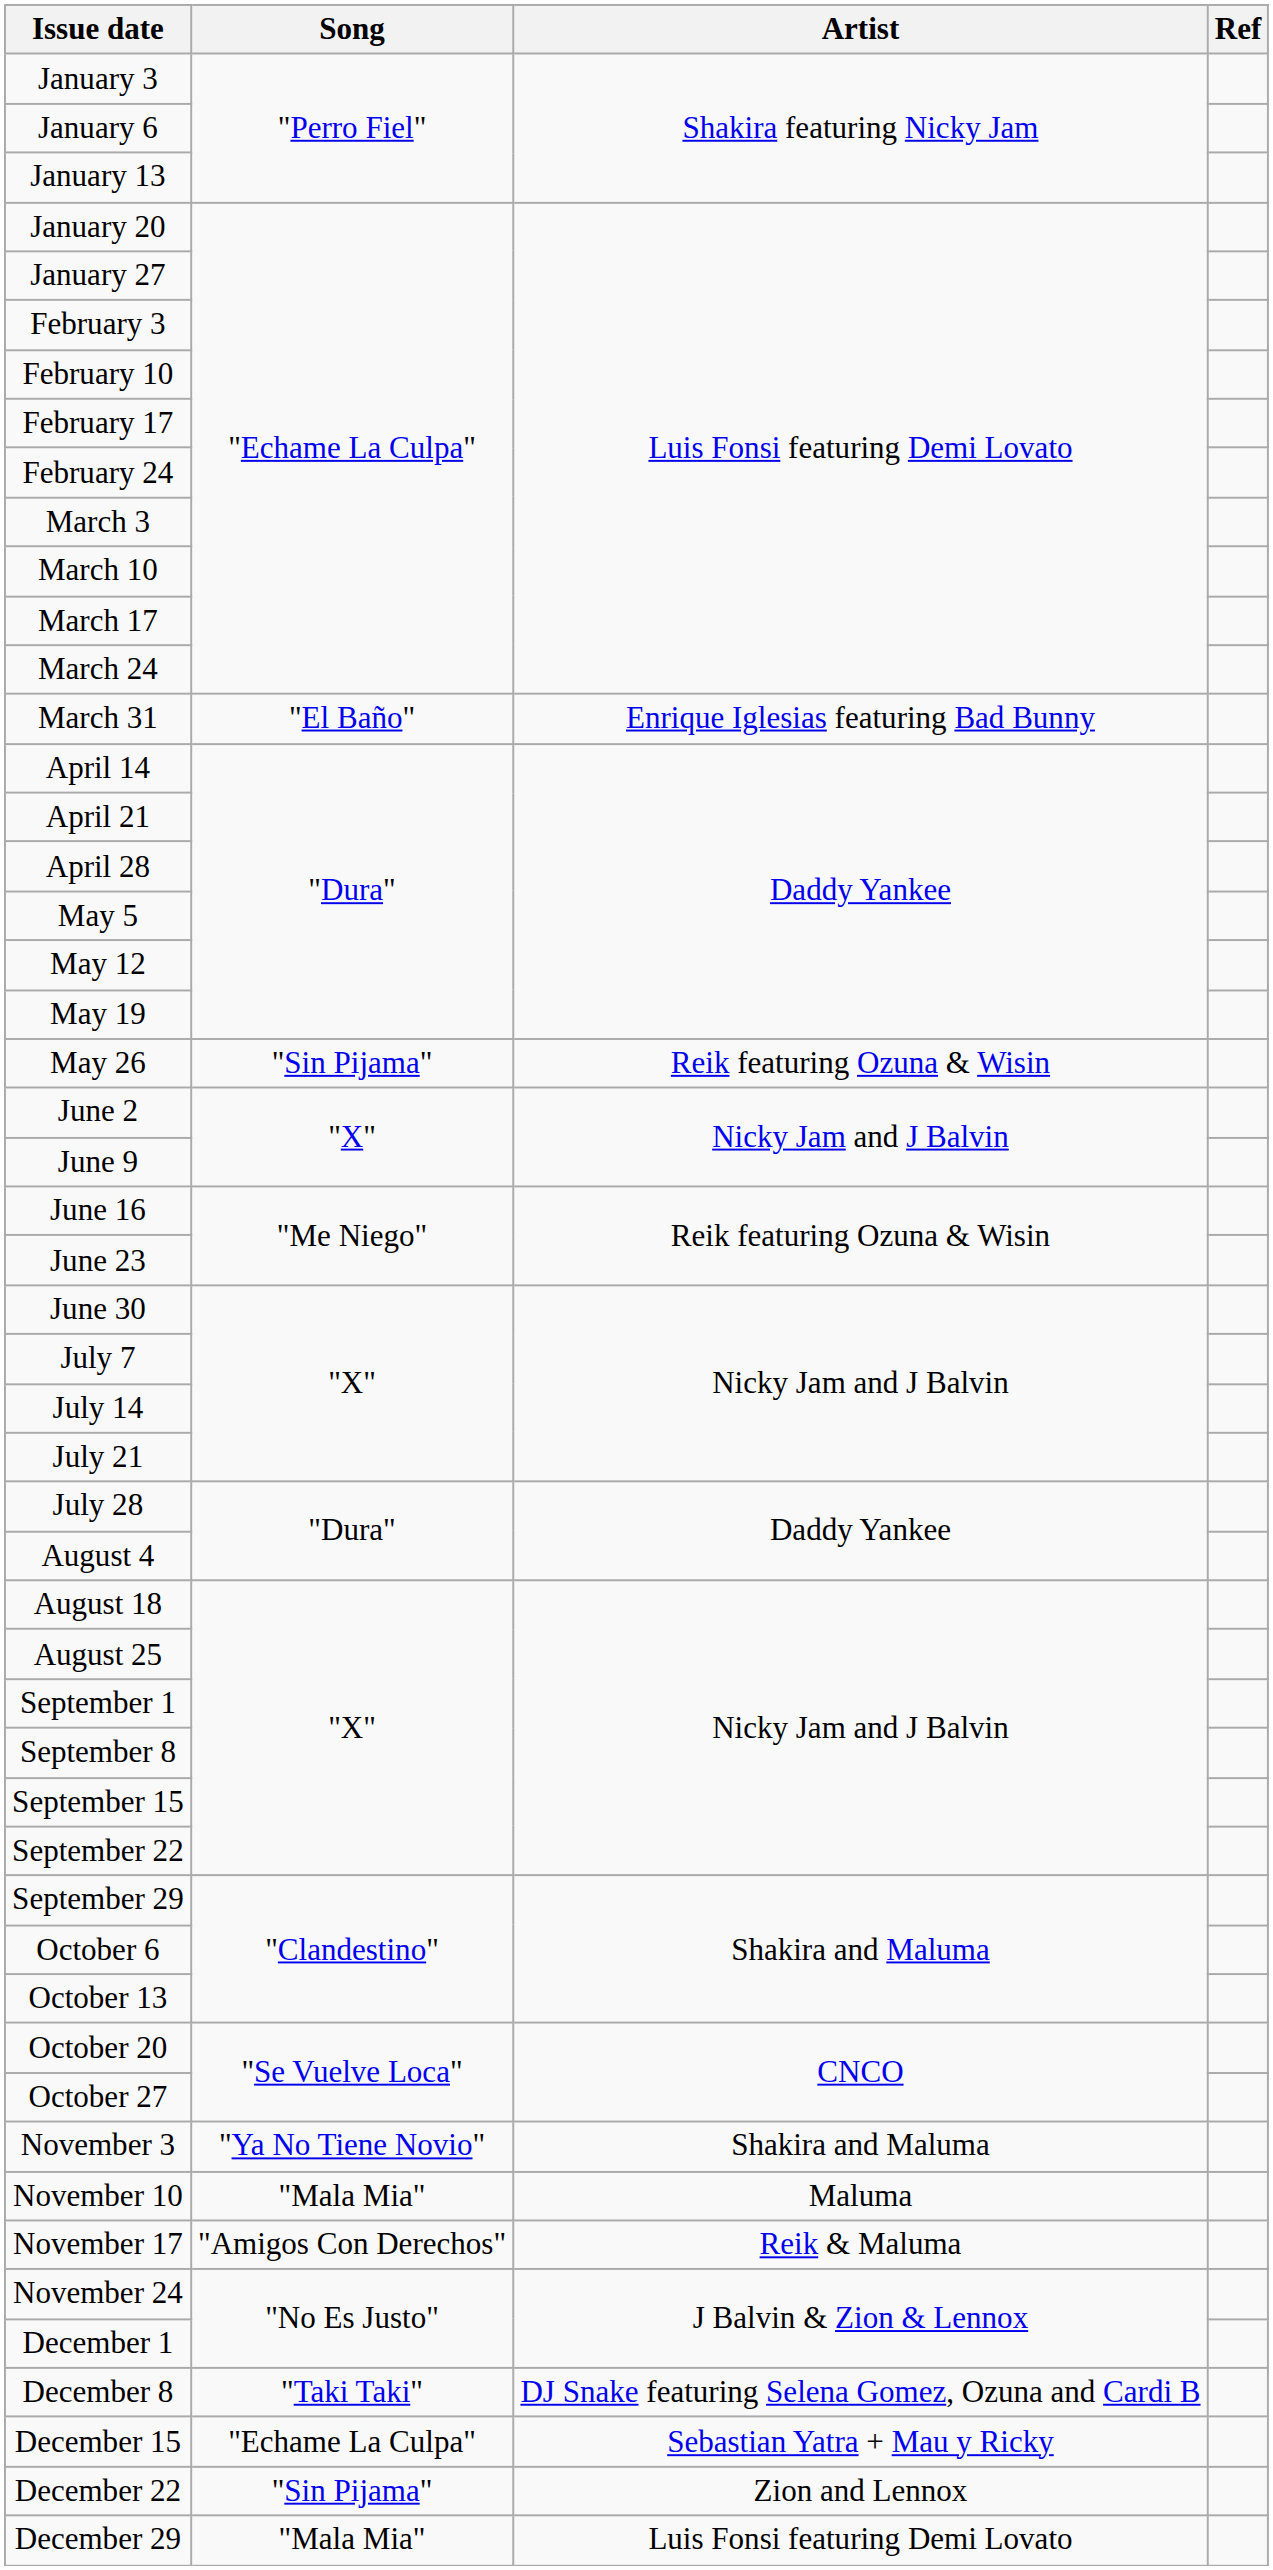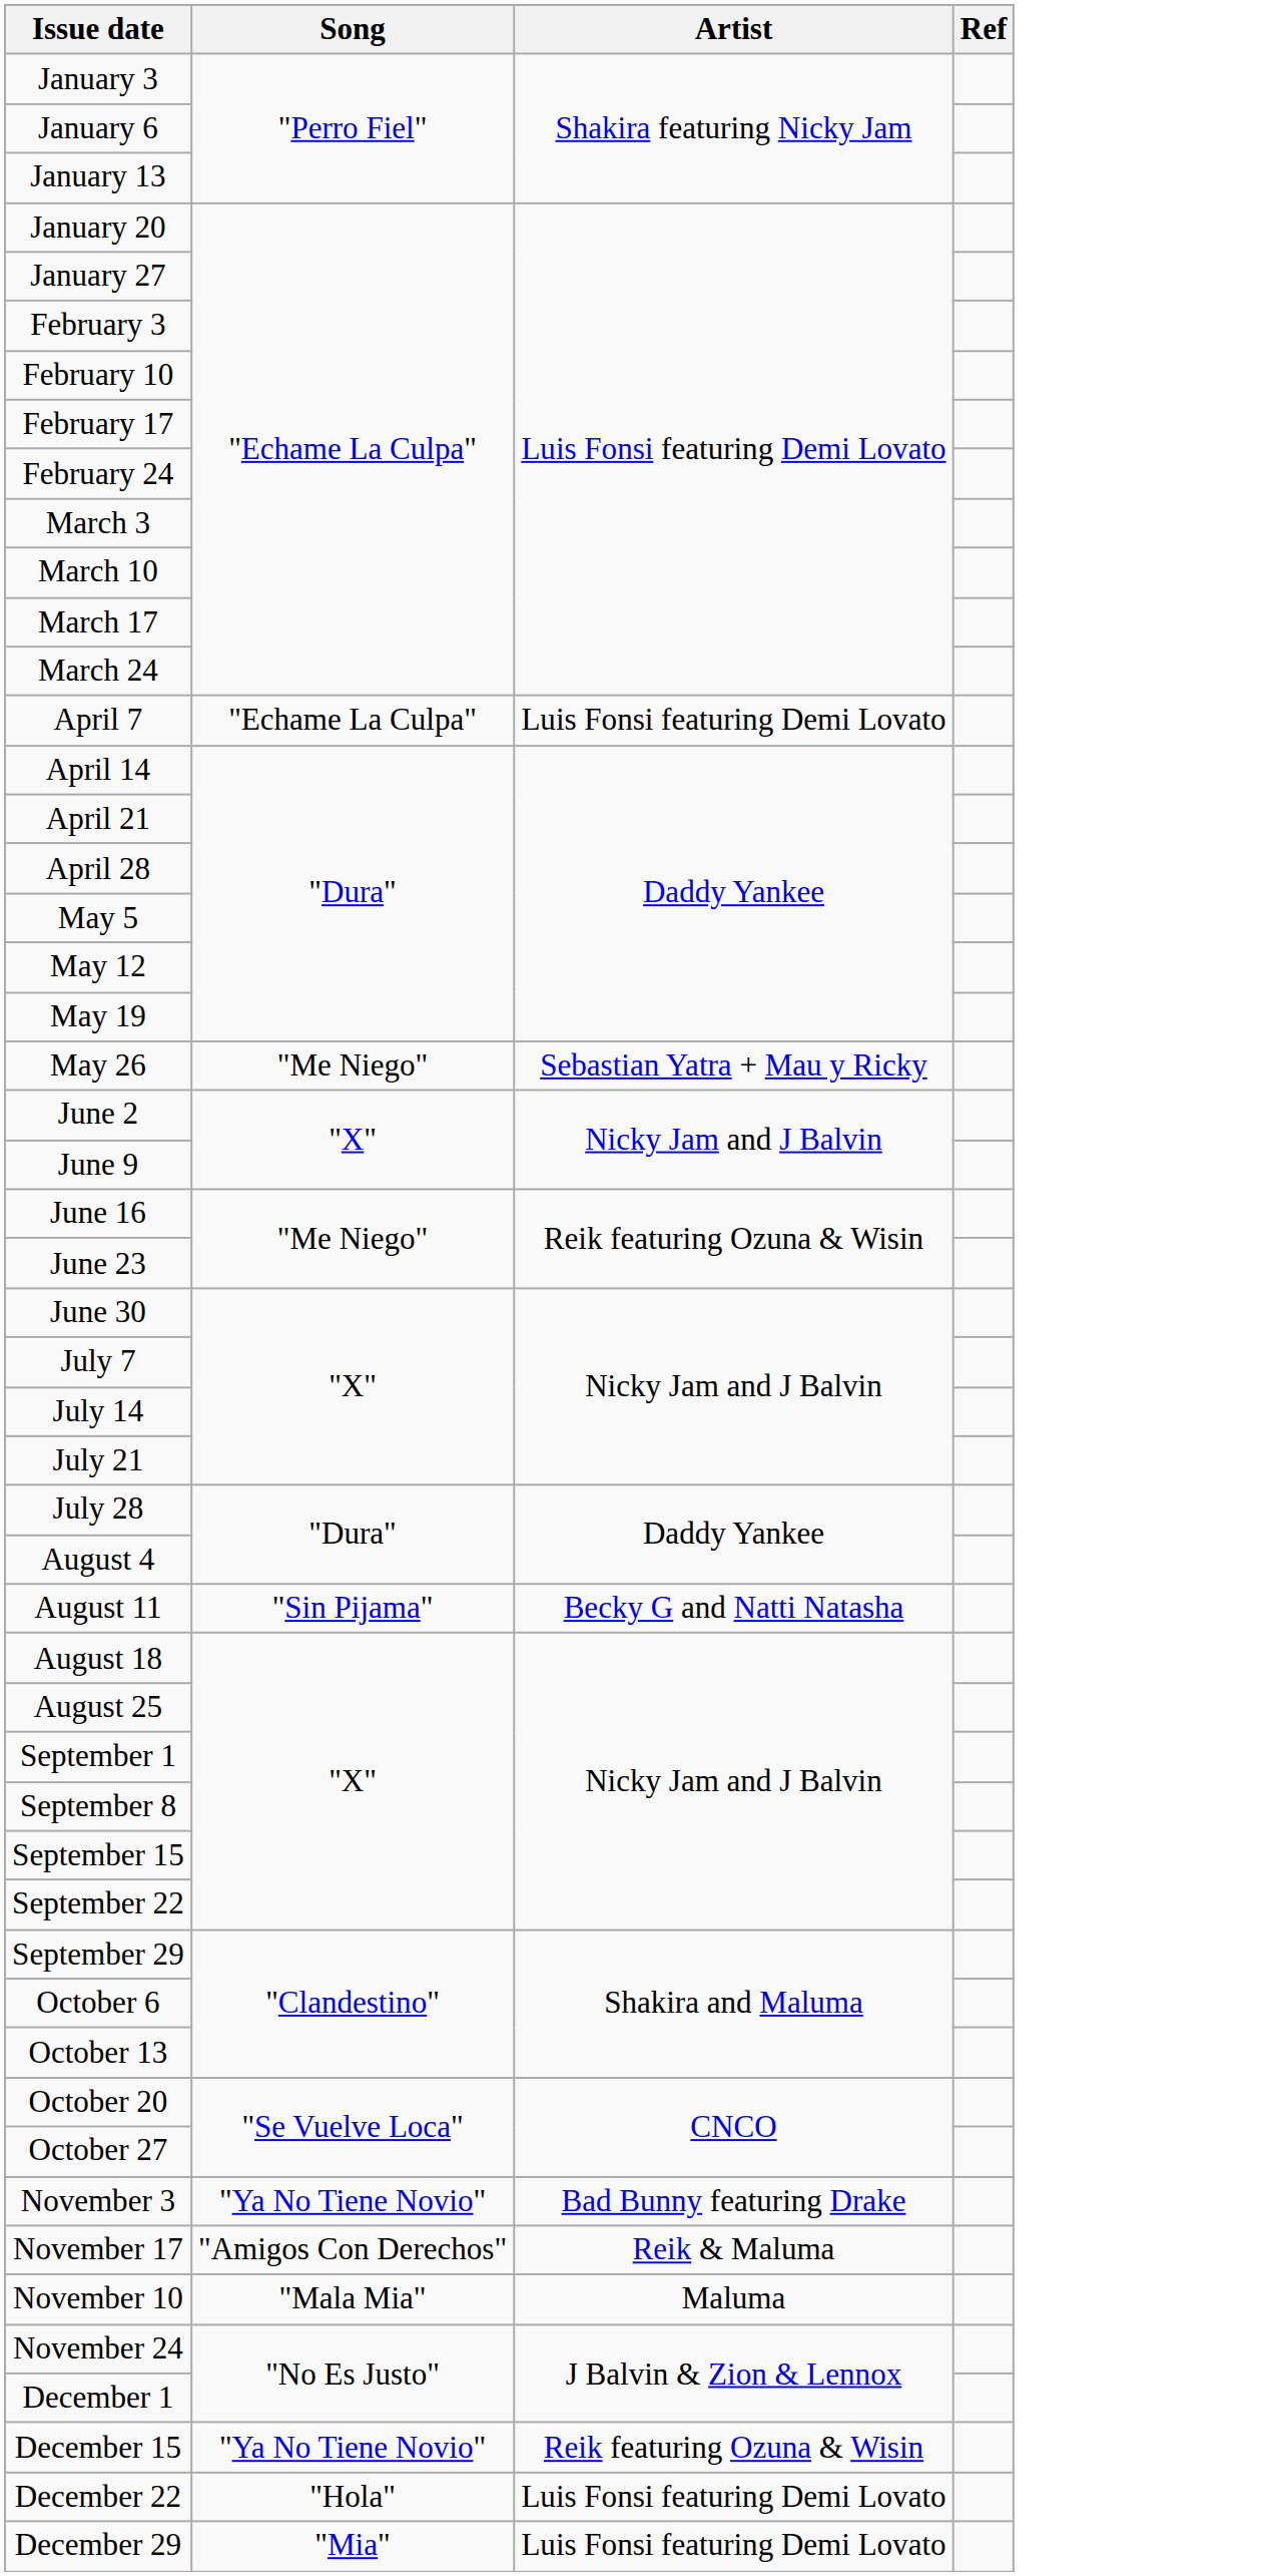- row: March 31 | "El Baño" | Enrique Iglesias featuring Bad Bunny
+ row: April 7 | "Echame La Culpa" | Luis Fonsi featuring Demi Lovato
May 26 | Song: "Sin Pijama" -> "Me Niego"
May 26 | Artist: Reik featuring Ozuna & Wisin -> Sebastian Yatra + Mau y Ricky
+ row: August 11 | "Sin Pijama" | Becky G and Natti Natasha
November 3 | Artist: Shakira and Maluma -> Bad Bunny featuring Drake
rows swapped: November 10 <-> November 17
- row: December 8 | "Taki Taki" | DJ Snake featuring Selena Gomez, Ozuna and Cardi B
December 15 | Song: "Echame La Culpa" -> "Ya No Tiene Novio"
December 15 | Artist: Sebastian Yatra + Mau y Ricky -> Reik featuring Ozuna & Wisin
December 22 | Song: "Sin Pijama" -> "Hola"
December 22 | Artist: Zion and Lennox -> Luis Fonsi featuring Demi Lovato
December 29 | Song: "Mala Mia" -> "Mia"
